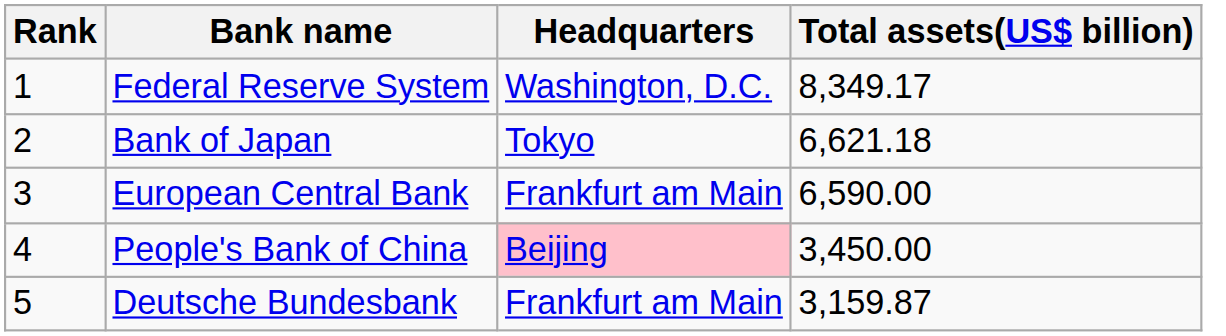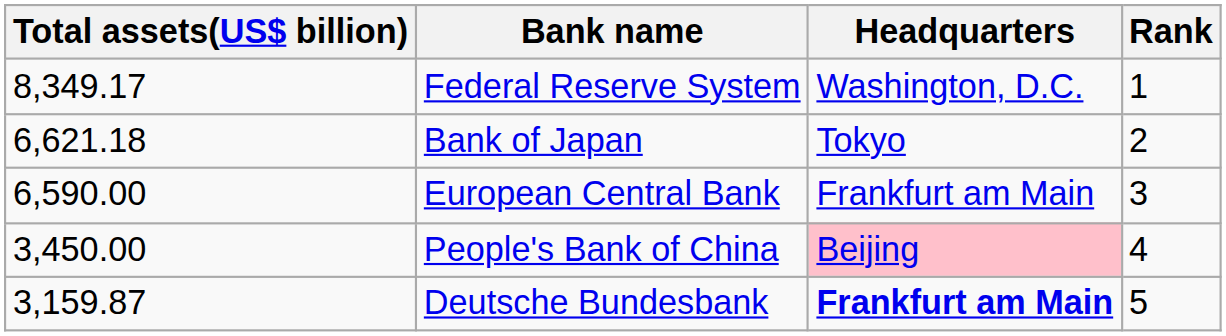columns swapped: Rank <-> Total assets(US$ billion)
Deutsche Bundesbank | Headquarters: normal -> bold
